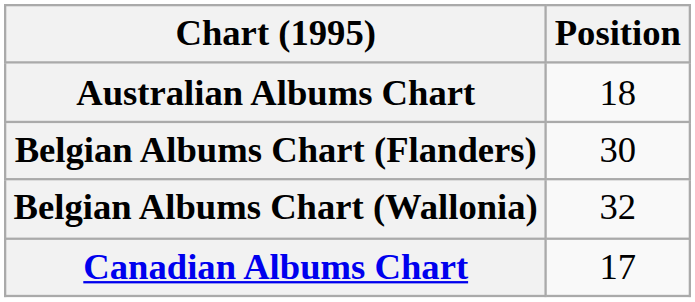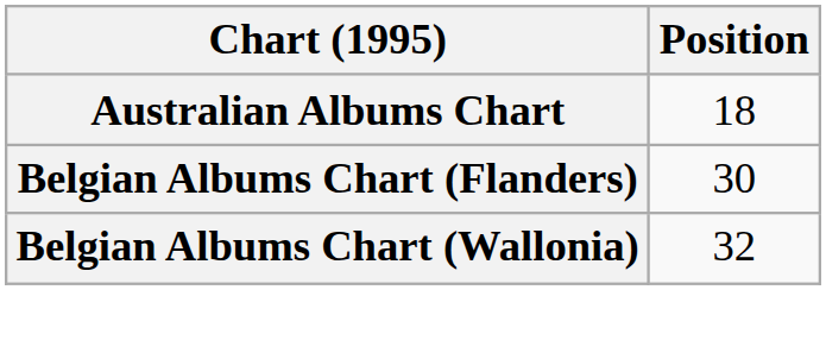- row: Canadian Albums Chart | 17
